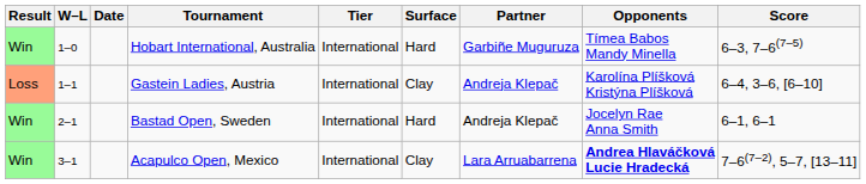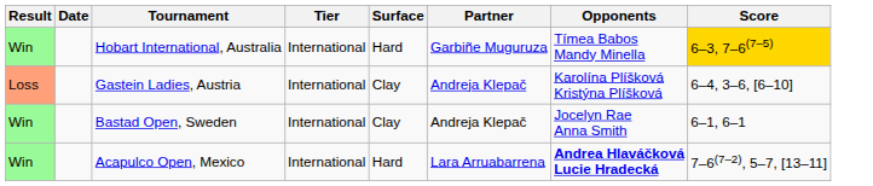- column: W–L | 1–0 | 1–1 | 2–1 | 3–1
Hobart International, Australia | Score: no background -> gold background
Bastad Open, Sweden | Surface: Hard -> Clay
Acapulco Open, Mexico | Surface: Clay -> Hard
